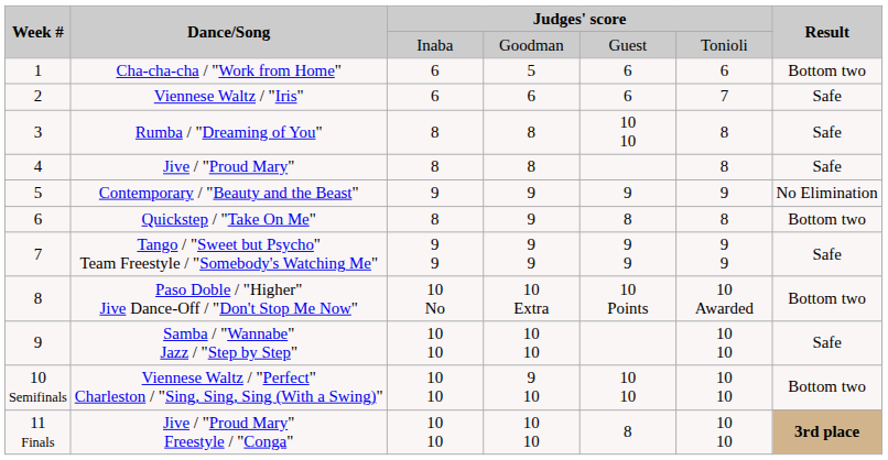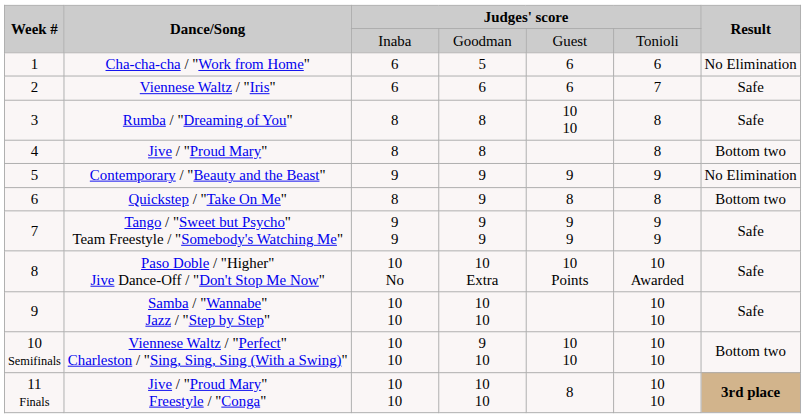Cha-cha-cha / "Work from Home" | Result: Bottom two -> No Elimination
Jive / "Proud Mary" | Result: Safe -> Bottom two
Paso Doble / "Higher" Jive Dance-Off / "Don't Stop Me Now" | Result: Bottom two -> Safe
